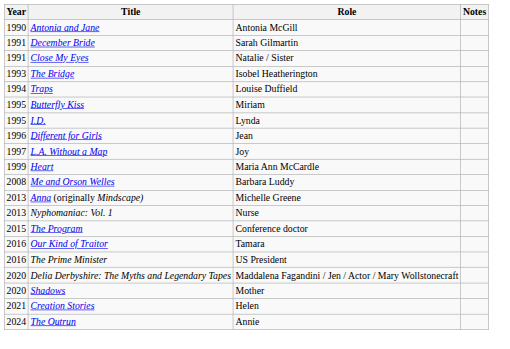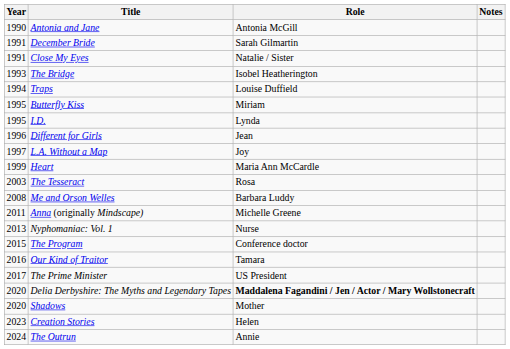+ row: 2003 | The Tesseract | Rosa
Anna (originally Mindscape) | Year: 2013 -> 2011
The Prime Minister | Year: 2016 -> 2017
Delia Derbyshire: The Myths and Legendary Tapes | Role: normal -> bold
Creation Stories | Year: 2021 -> 2023
